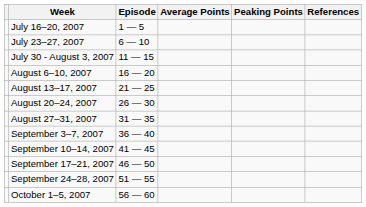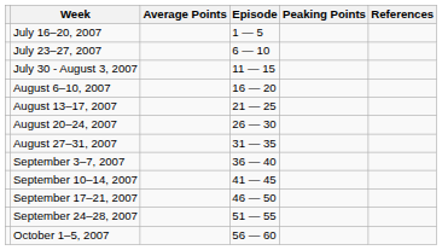columns swapped: Episode <-> Average Points
